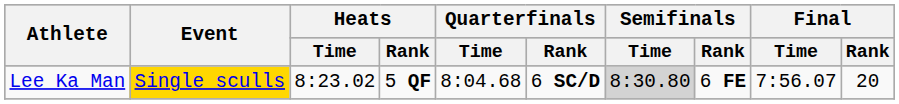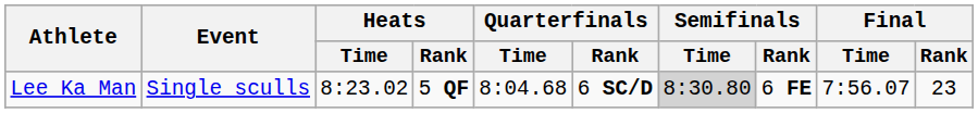Lee Ka Man | Event: gold background -> no background
Lee Ka Man | Final / Rank: 20 -> 23
